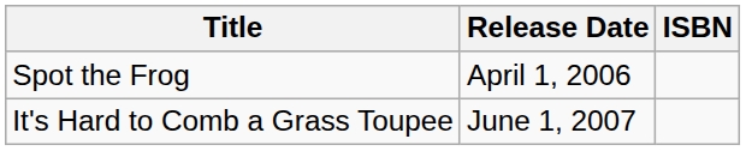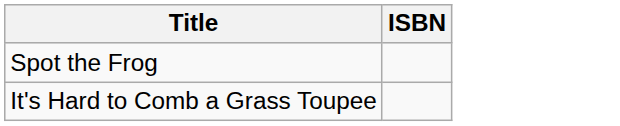- column: Release Date | April 1, 2006 | June 1, 2007
